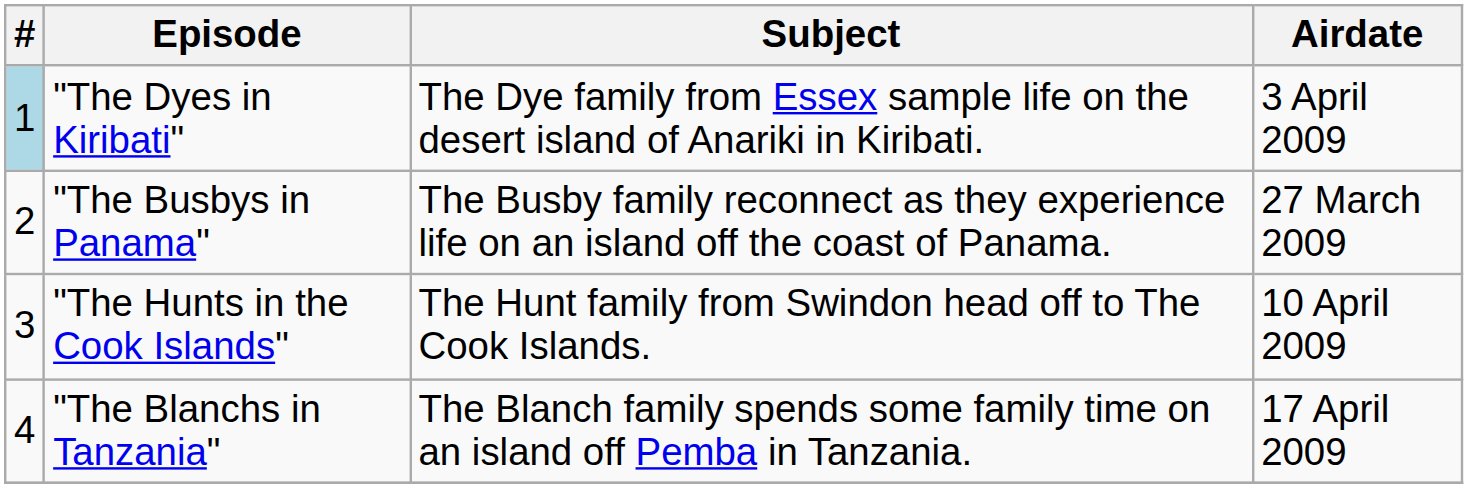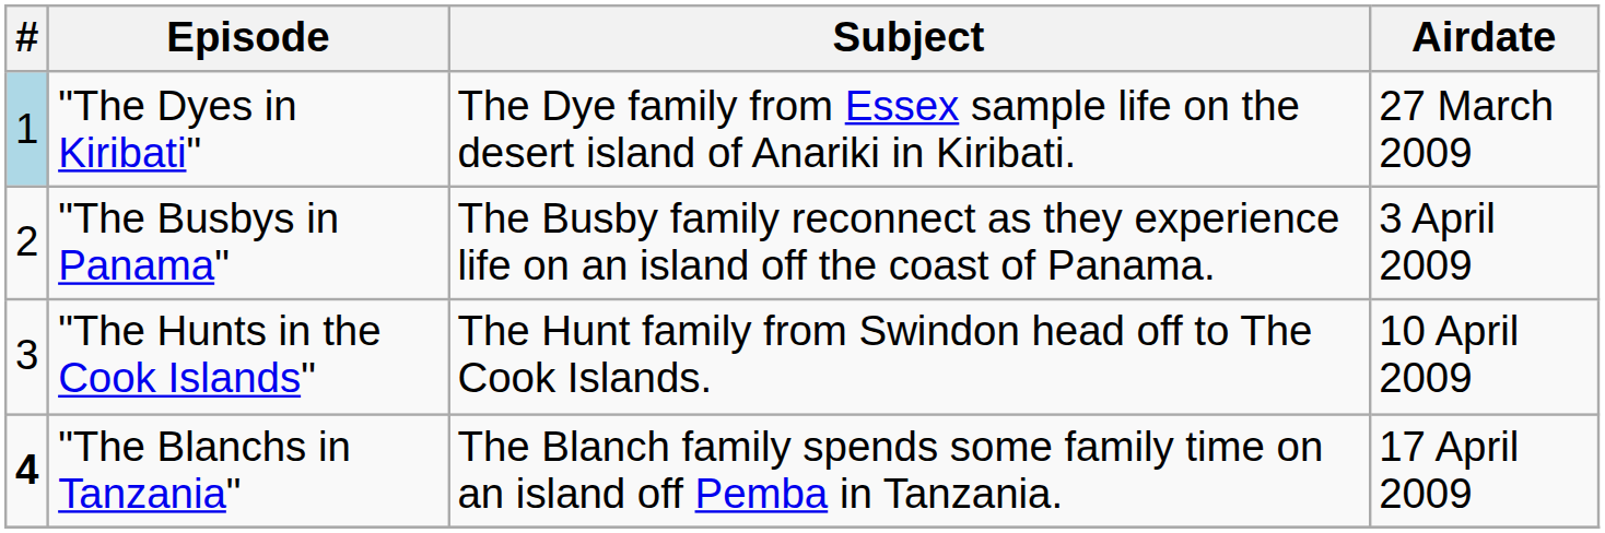"The Dyes in Kiribati" | Airdate: 3 April 2009 -> 27 March 2009
"The Busbys in Panama" | Airdate: 27 March 2009 -> 3 April 2009
"The Blanchs in Tanzania" | #: normal -> bold
